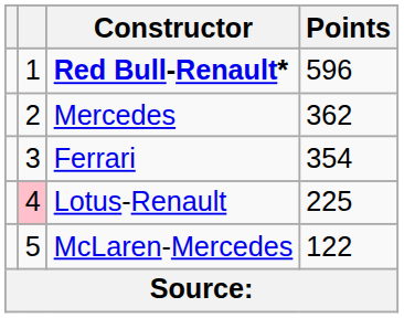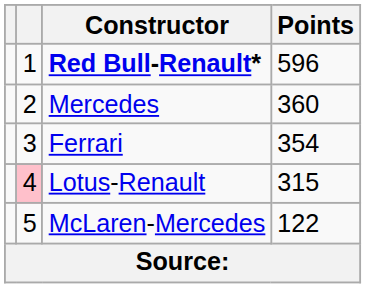Mercedes | Points: 362 -> 360
Lotus-Renault | Points: 225 -> 315
